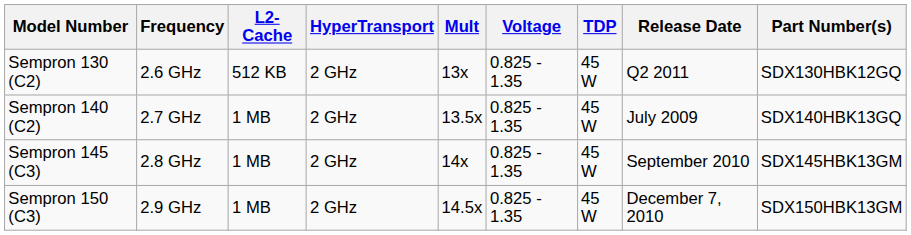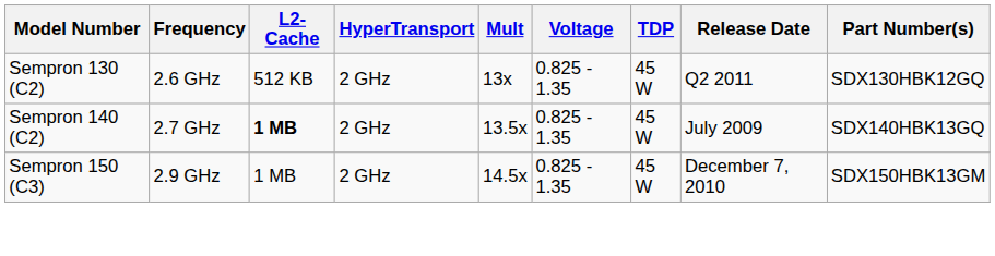Sempron 140 (C2) | L2-Cache: normal -> bold
- row: Sempron 145 (C3) | 2.8 GHz | 1 MB | 2 GHz | 14x | 0.825 - 1.35 | 45 W | September 2010 | SDX145HBK13GM
